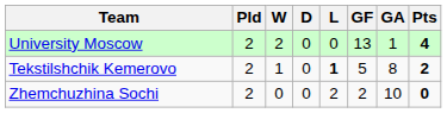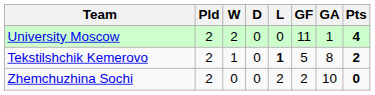University Moscow | GF: 13 -> 11
